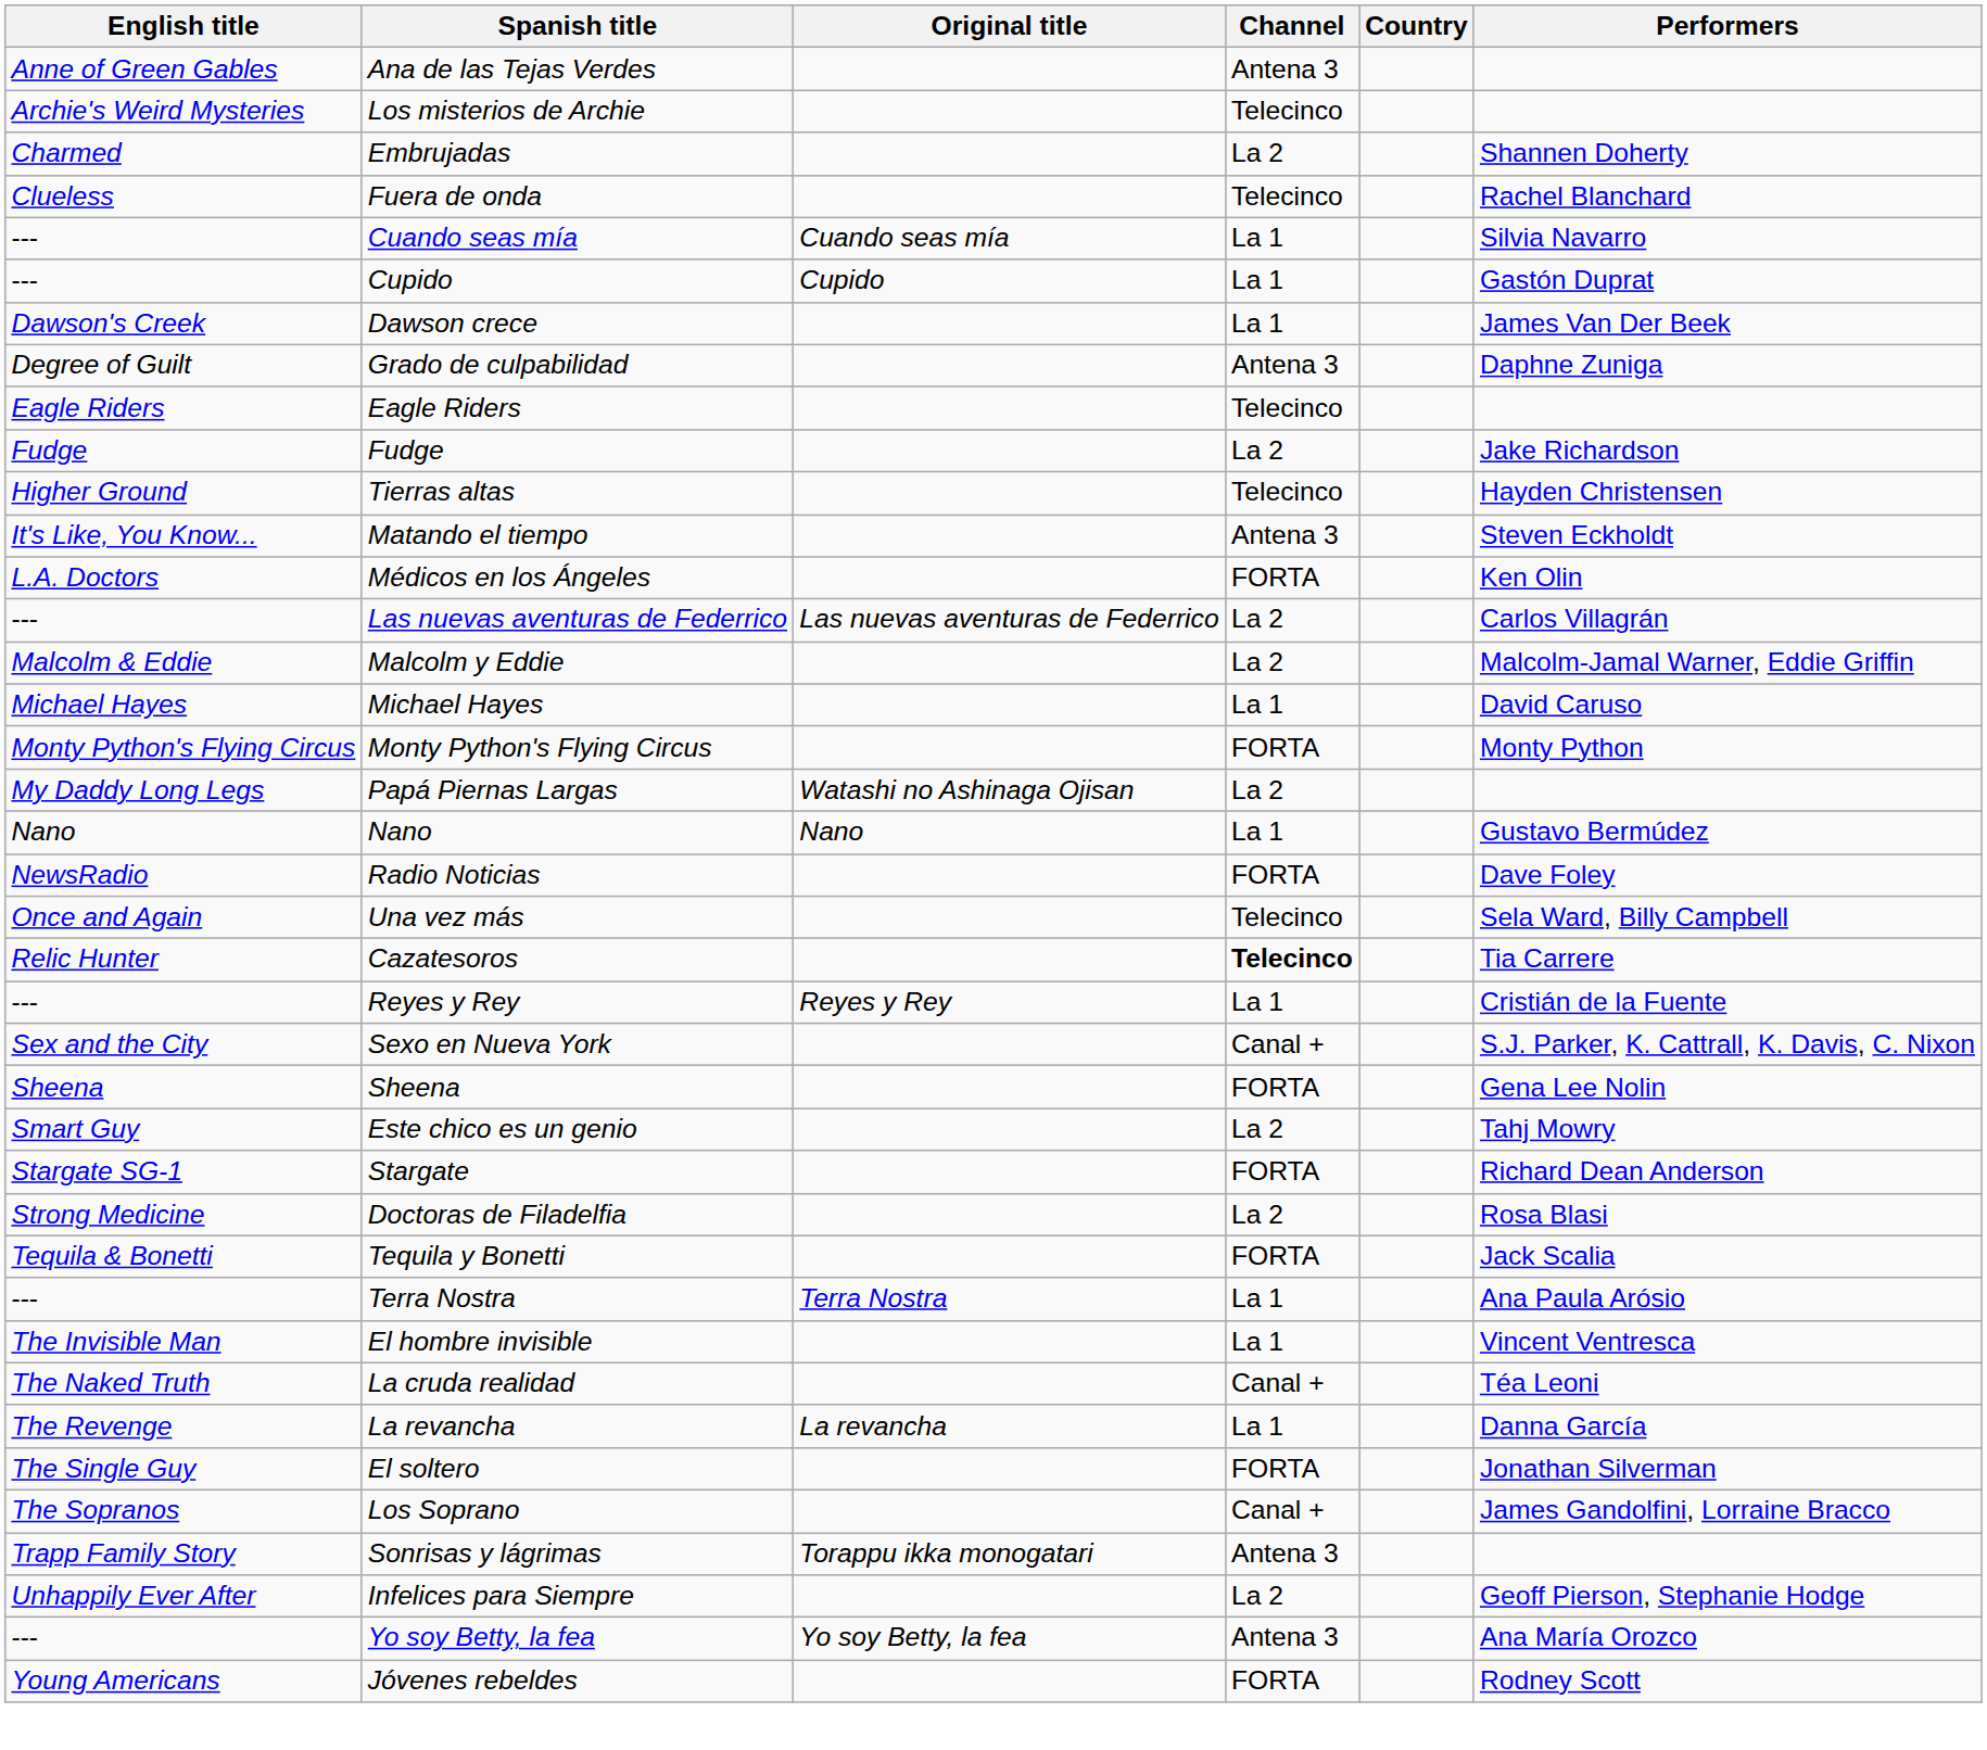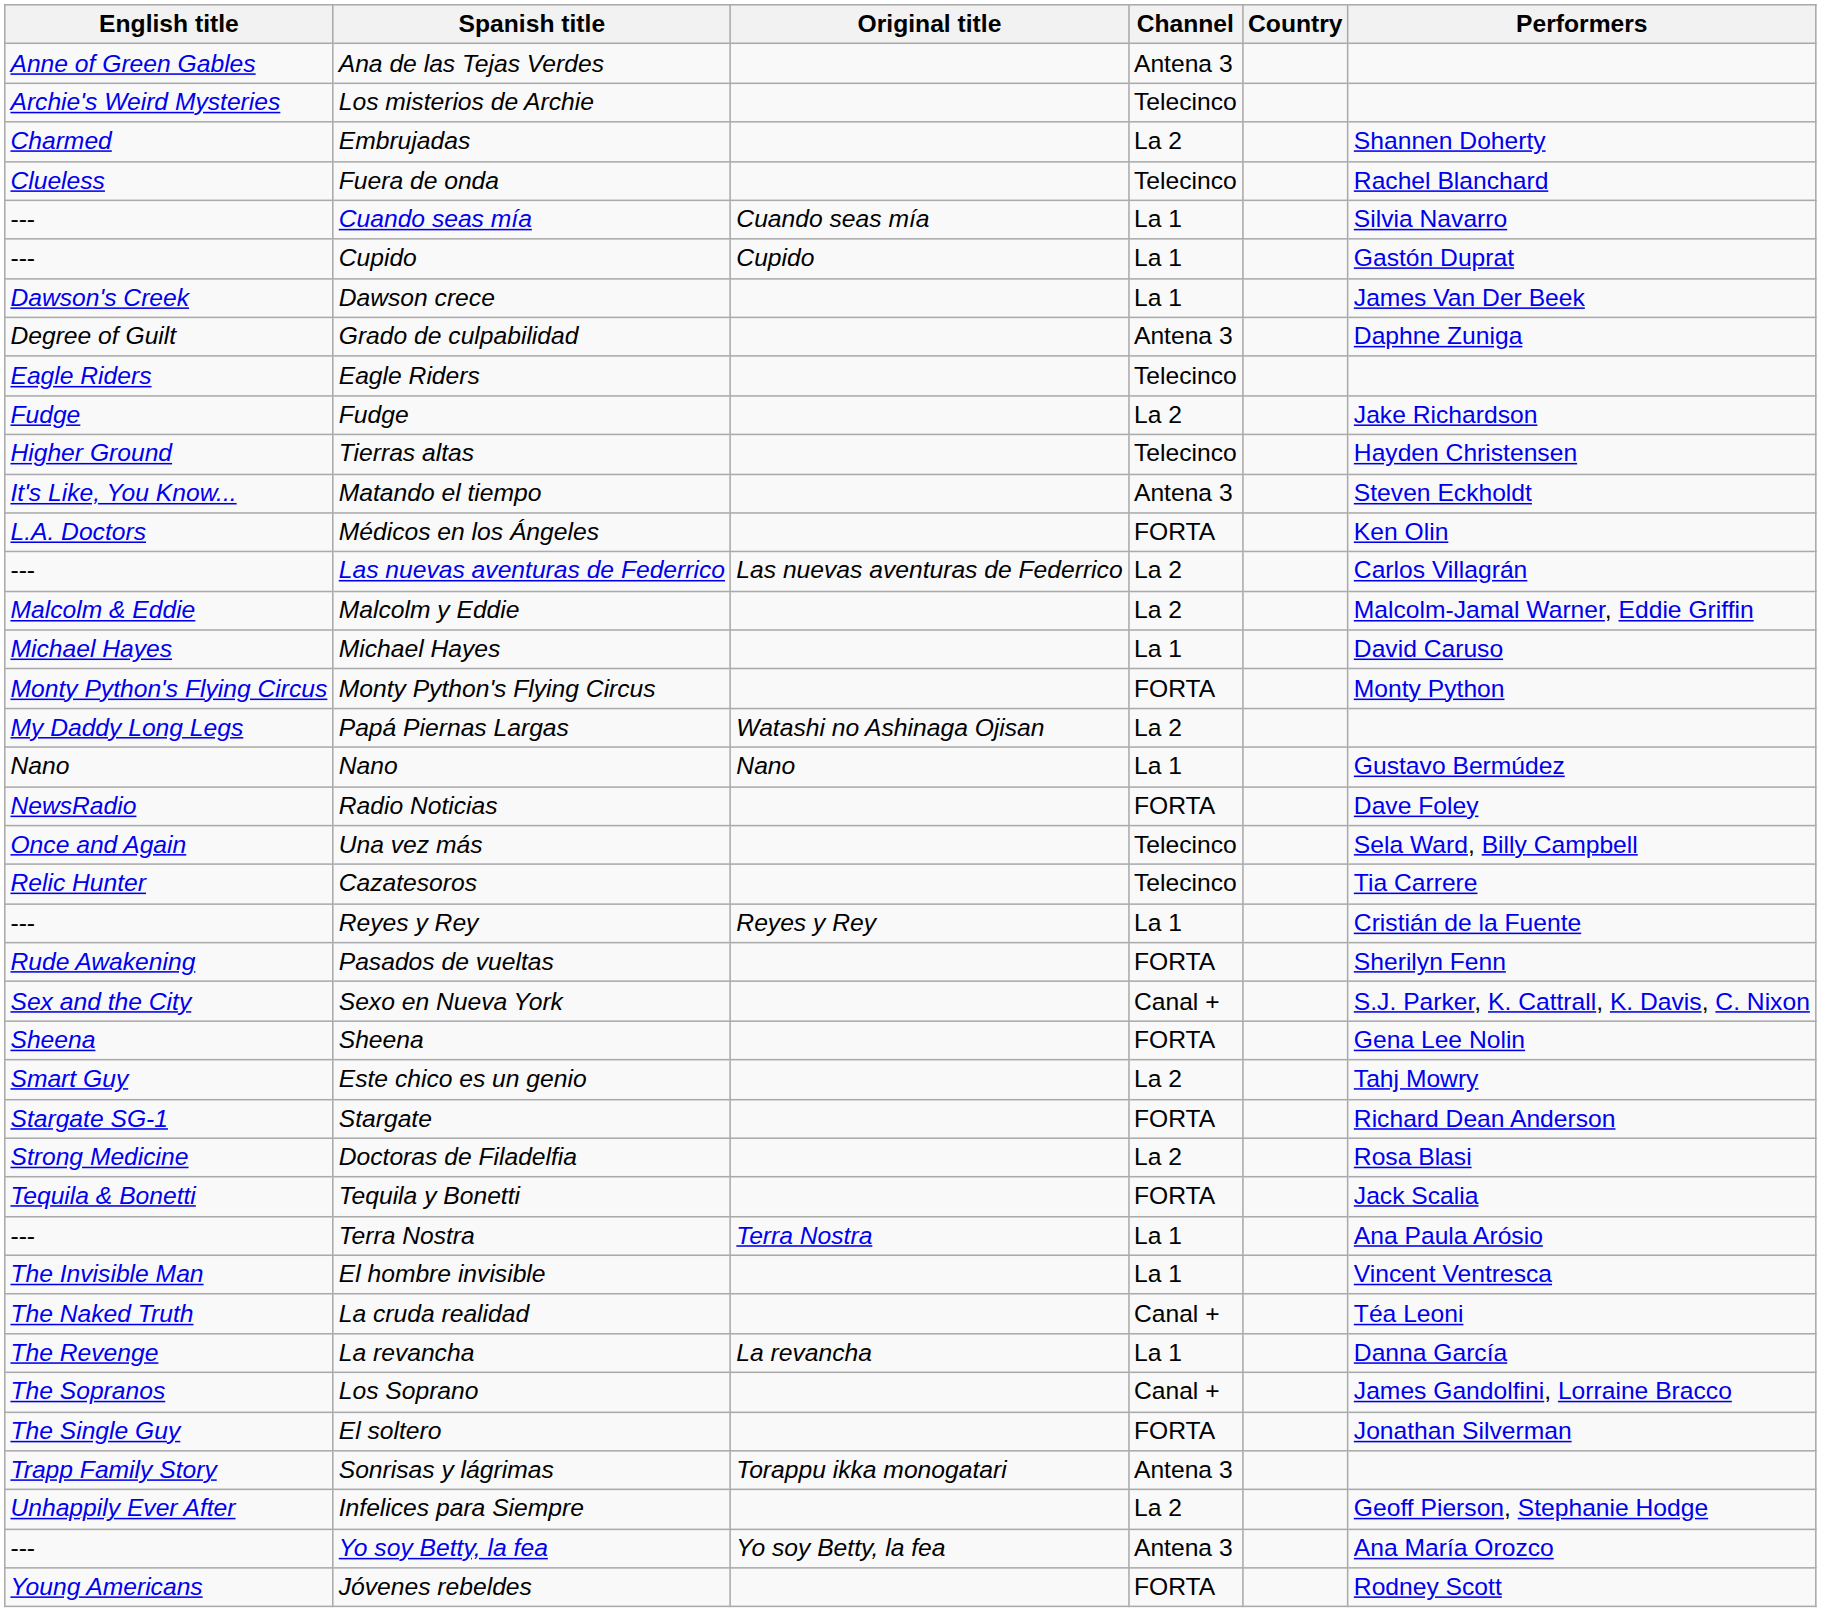Cazatesoros | Channel: bold -> normal
+ row: Rude Awakening | Pasados de vueltas | FORTA | Sherilyn Fenn
rows swapped: El soltero <-> Los Soprano
